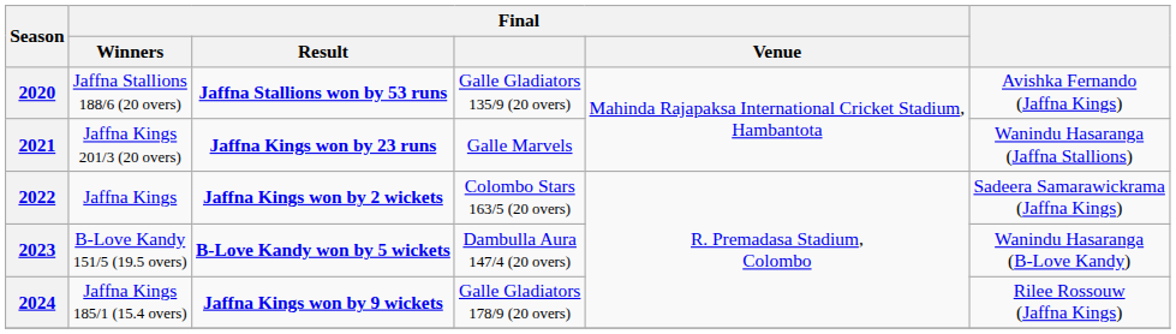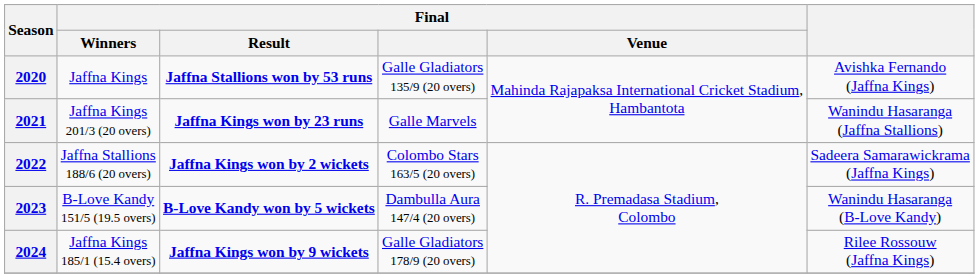2020 | Final / Winners: Jaffna Stallions 188/6 (20 overs) -> Jaffna Kings
2022 | Final / Winners: Jaffna Kings -> Jaffna Stallions 188/6 (20 overs)
